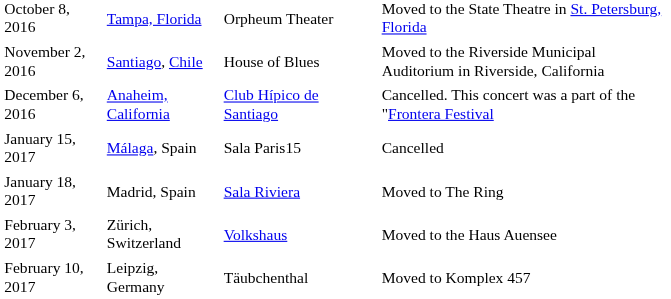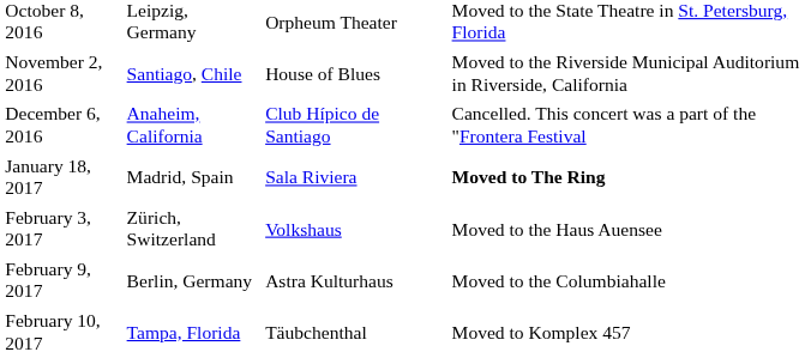October 8, 2016 | column 2: Tampa, Florida -> Leipzig, Germany
- row: January 15, 2017 | Málaga, Spain | Sala Paris15 | Cancelled
January 18, 2017 | column 4: normal -> bold
+ row: February 9, 2017 | Berlin, Germany | Astra Kulturhaus | Moved to the Columbiahalle
February 10, 2017 | column 2: Leipzig, Germany -> Tampa, Florida
